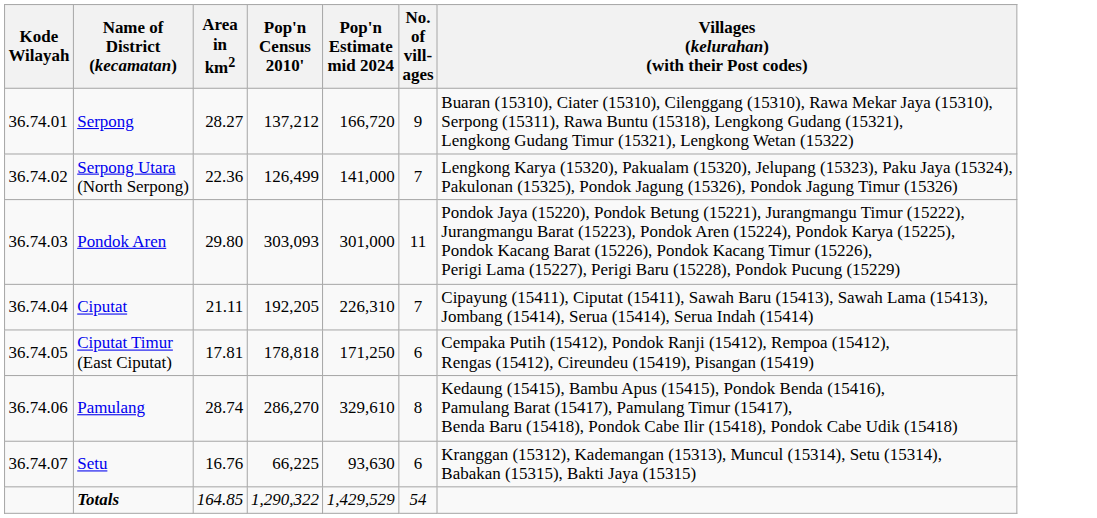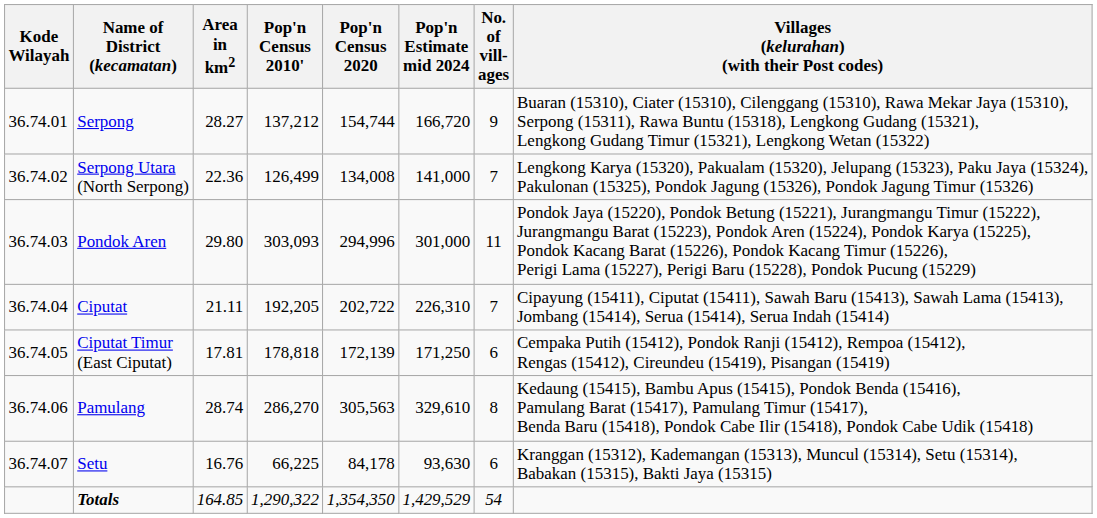+ column: Pop'n Census 2020 | 154,744 | 134,008 | 294,996 | 202,722 | 172,139 | 305,563 | 84,178 | 1,354,350
